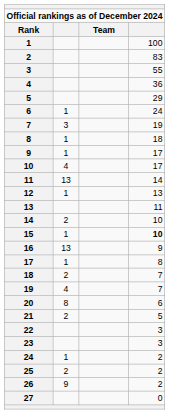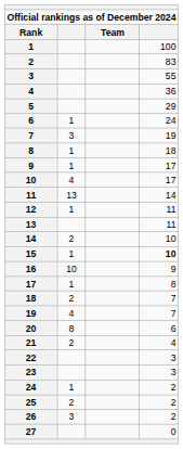12 | column 4: 13 -> 11
16 | column 2: 13 -> 10
21 | column 4: 5 -> 4
26 | column 2: 9 -> 3
